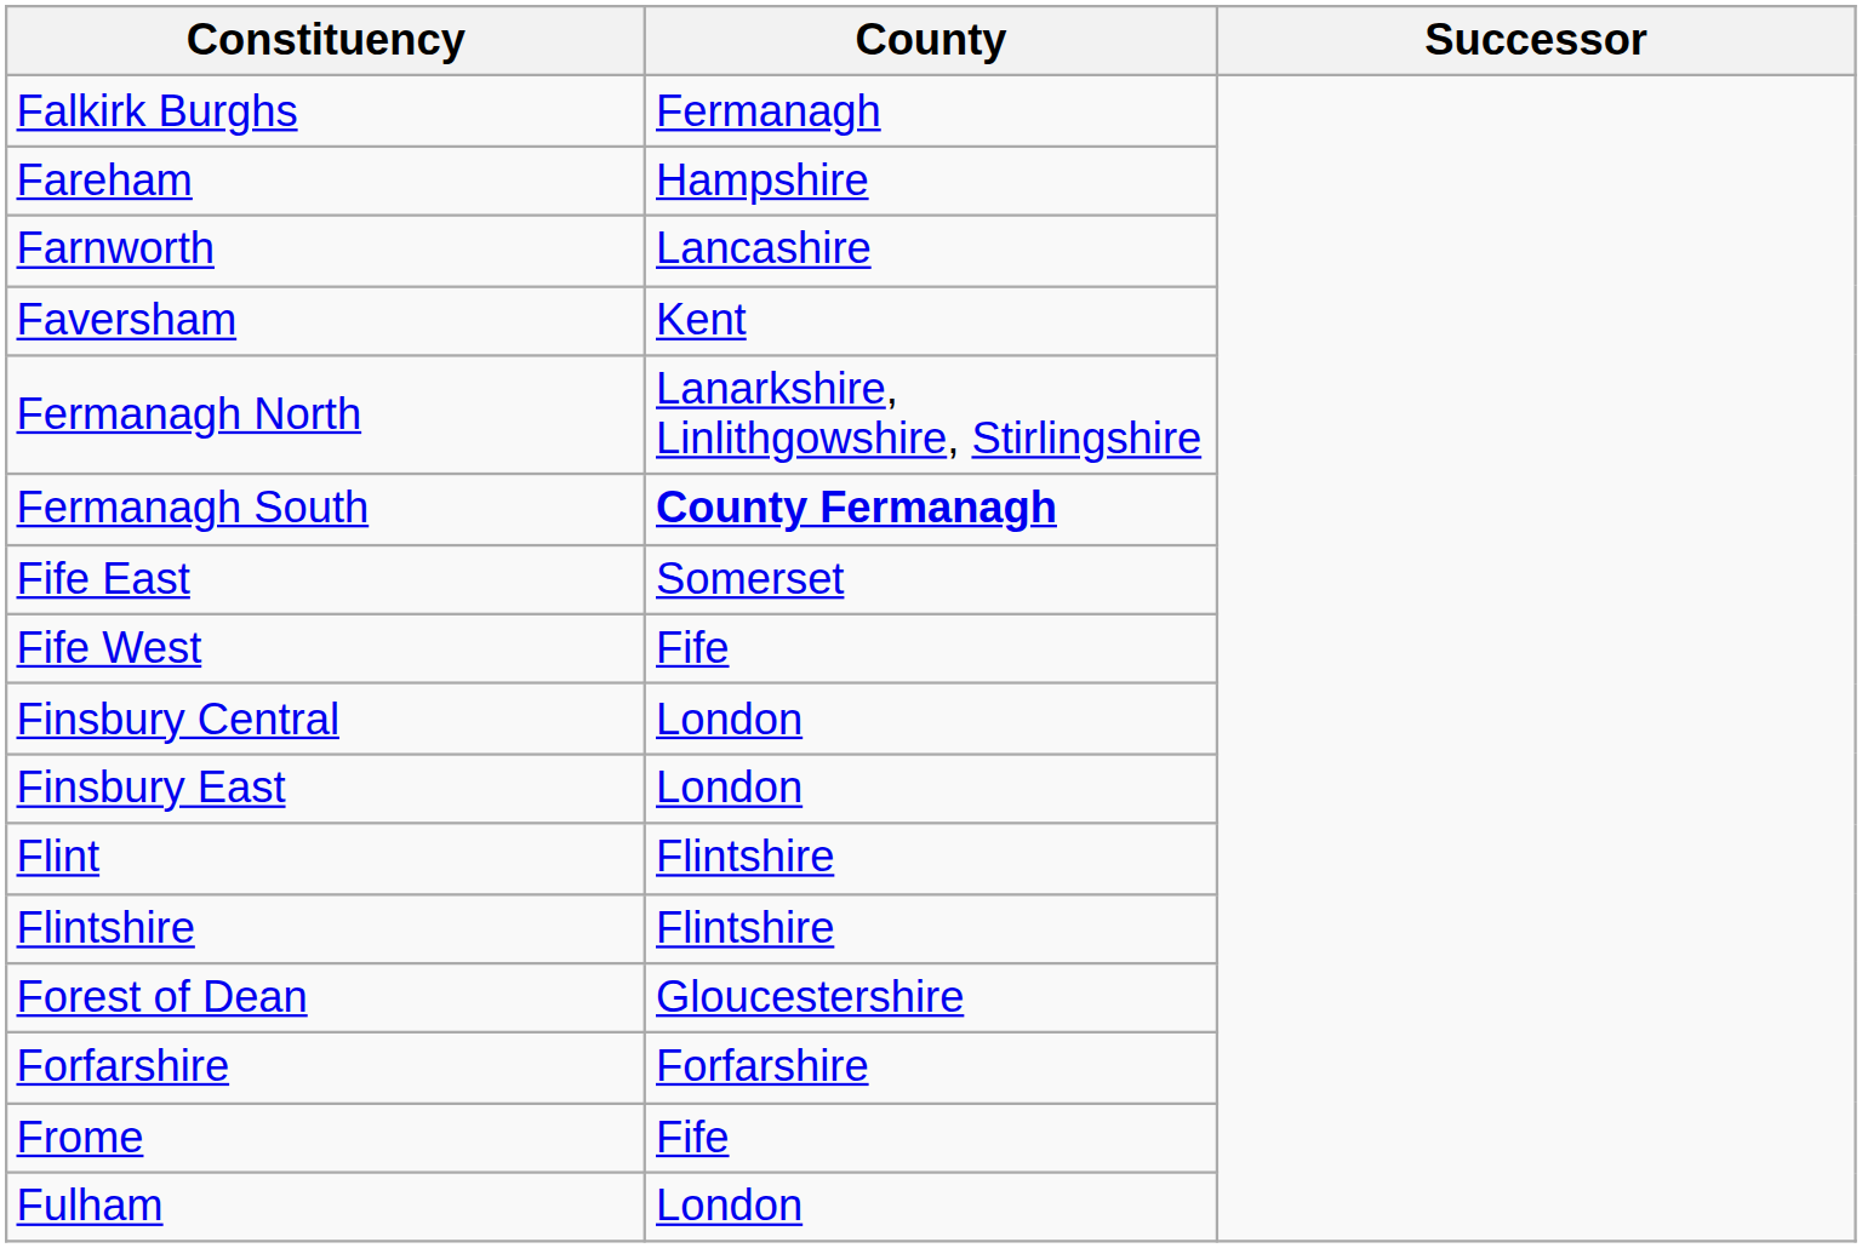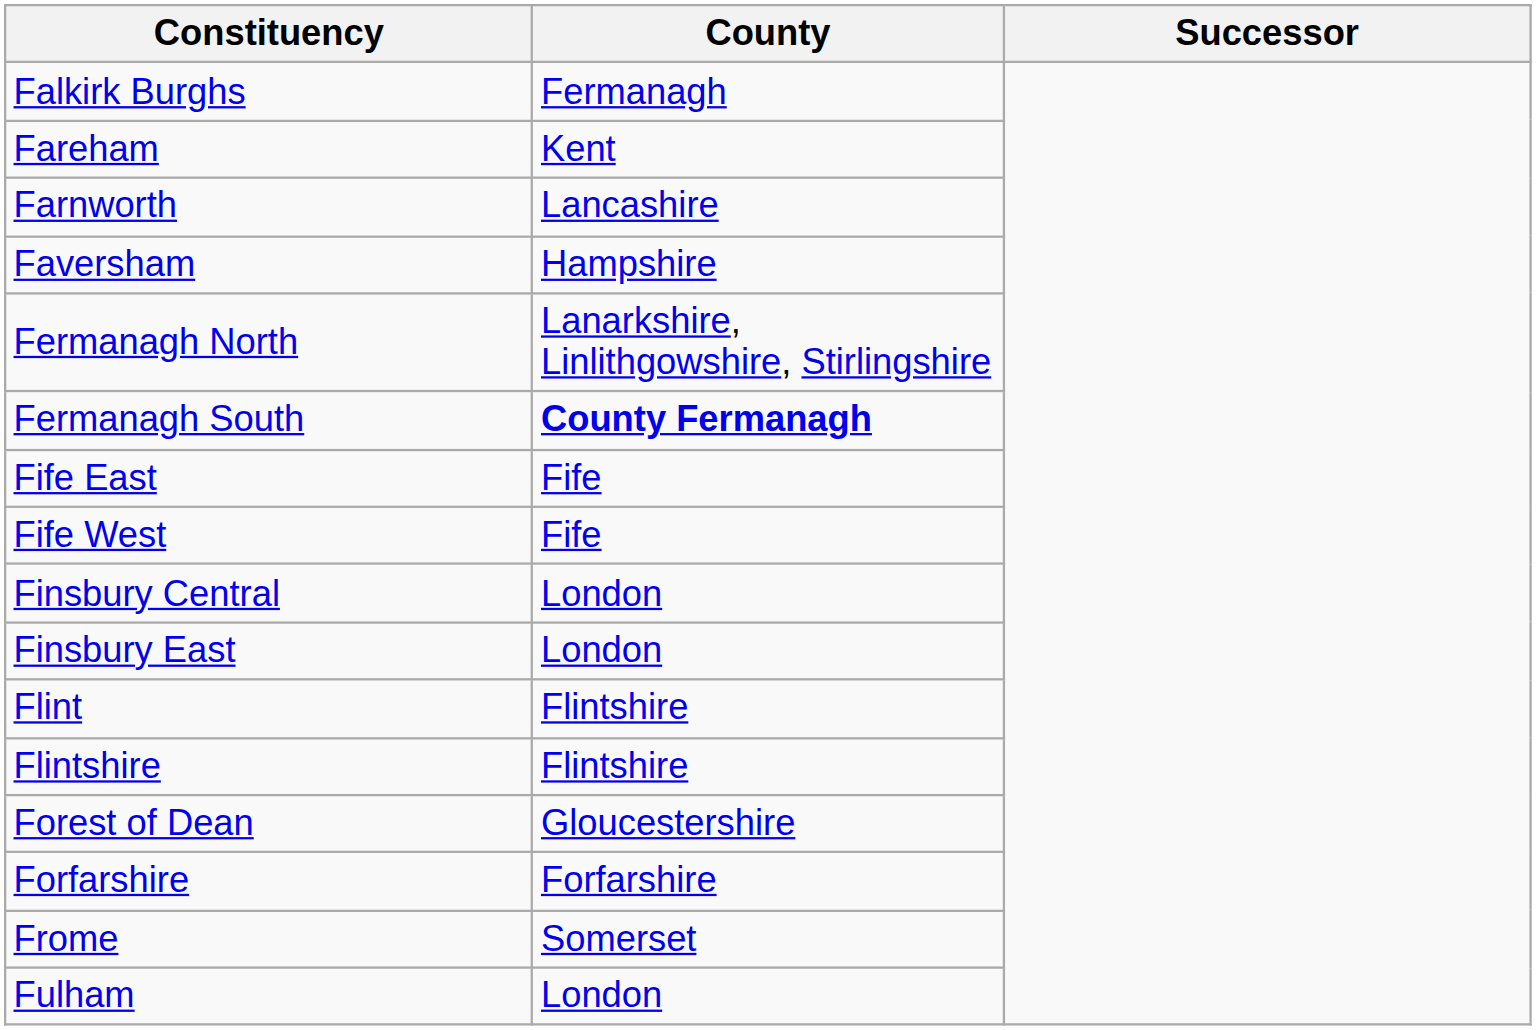Fareham | County: Hampshire -> Kent
Faversham | County: Kent -> Hampshire
Fife East | County: Somerset -> Fife
Frome | County: Fife -> Somerset
